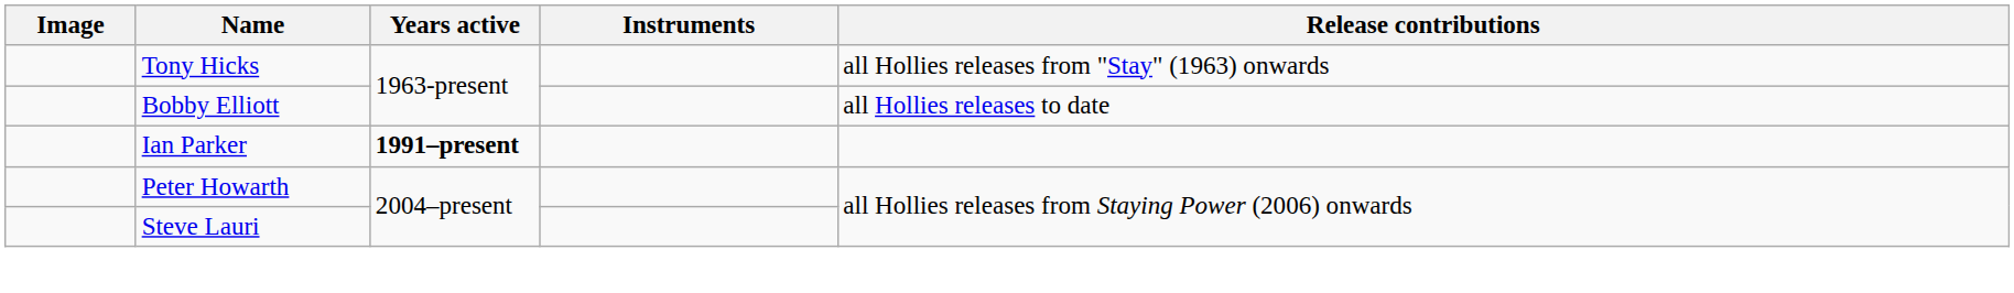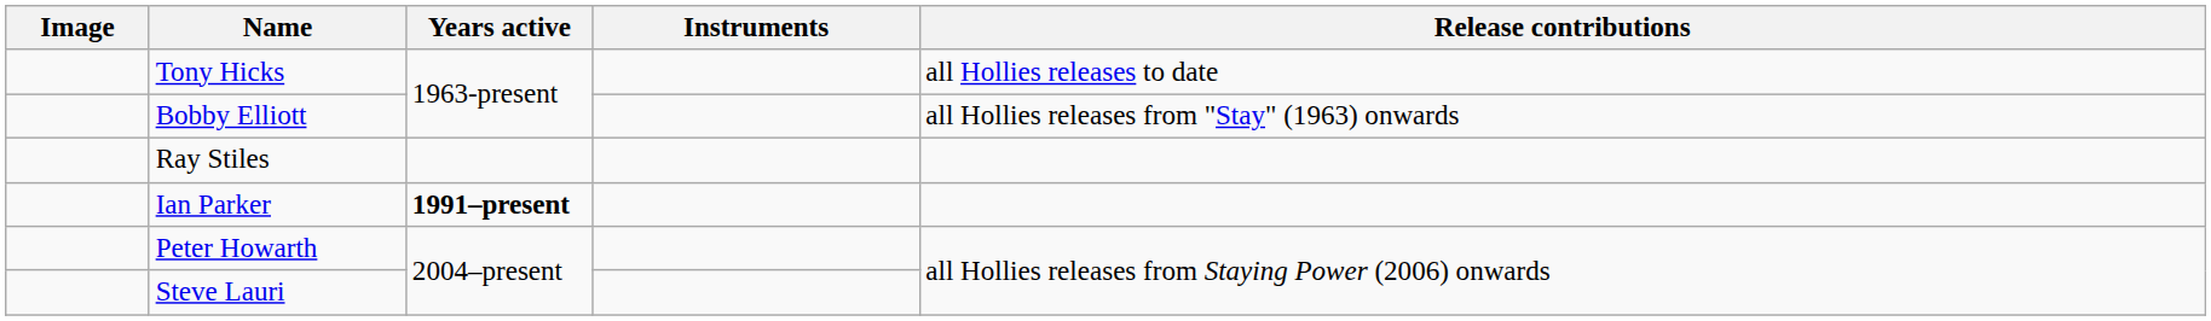Tony Hicks | Release contributions: all Hollies releases from "Stay" (1963) onwards -> all Hollies releases to date
Bobby Elliott | Release contributions: all Hollies releases to date -> all Hollies releases from "Stay" (1963) onwards
+ row: Ray Stiles
